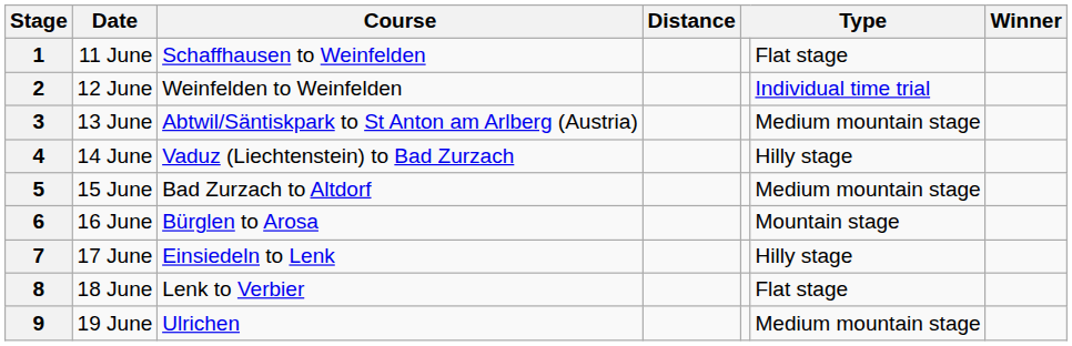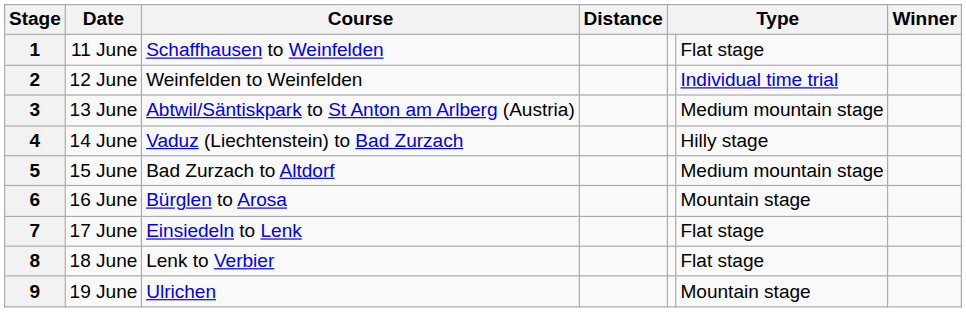7 | column 6: Hilly stage -> Flat stage
9 | column 6: Medium mountain stage -> Mountain stage
